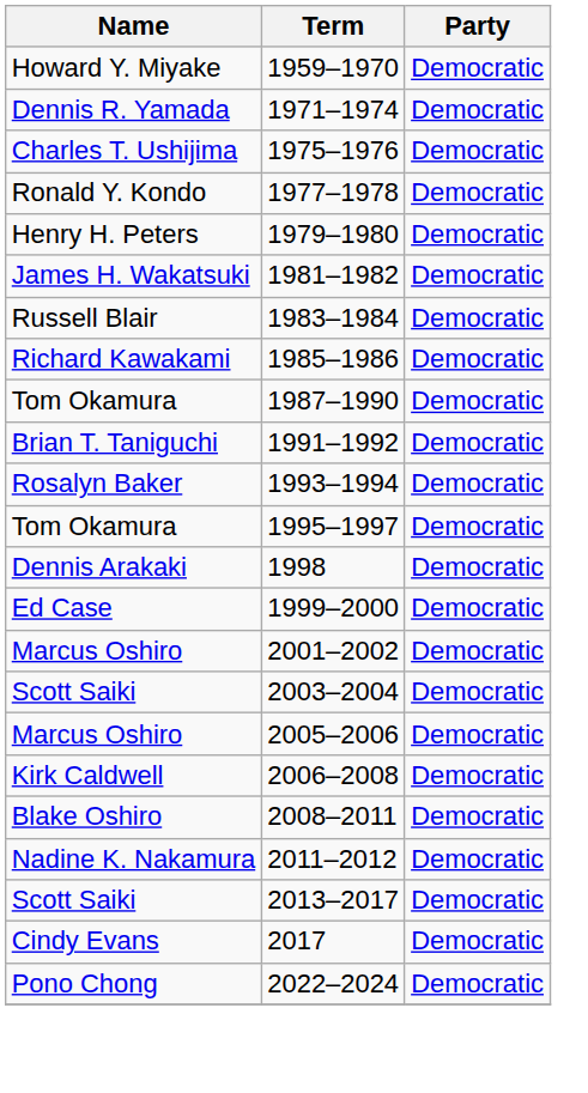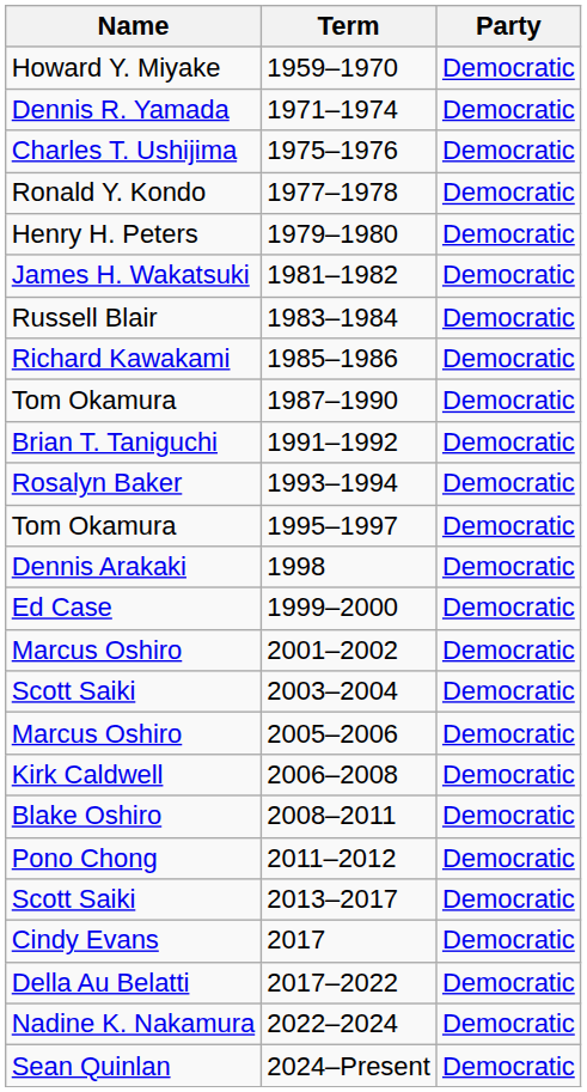2011–2012 | Name: Nadine K. Nakamura -> Pono Chong
+ row: Della Au Belatti | 2017–2022 | Democratic
2022–2024 | Name: Pono Chong -> Nadine K. Nakamura
+ row: Sean Quinlan | 2024–Present | Democratic
